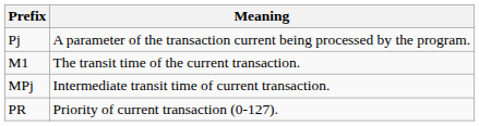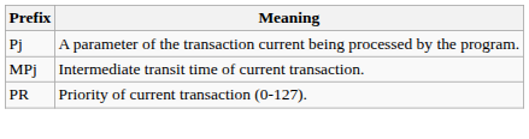- row: M1 | The transit time of the current transaction.
